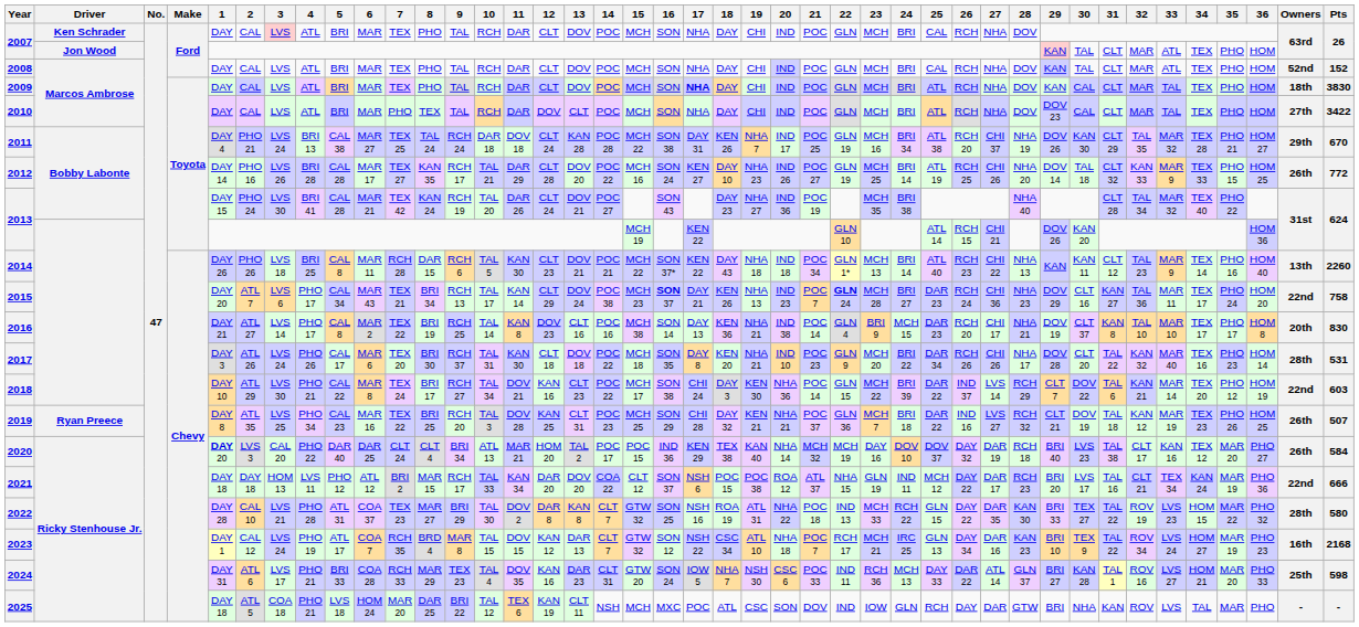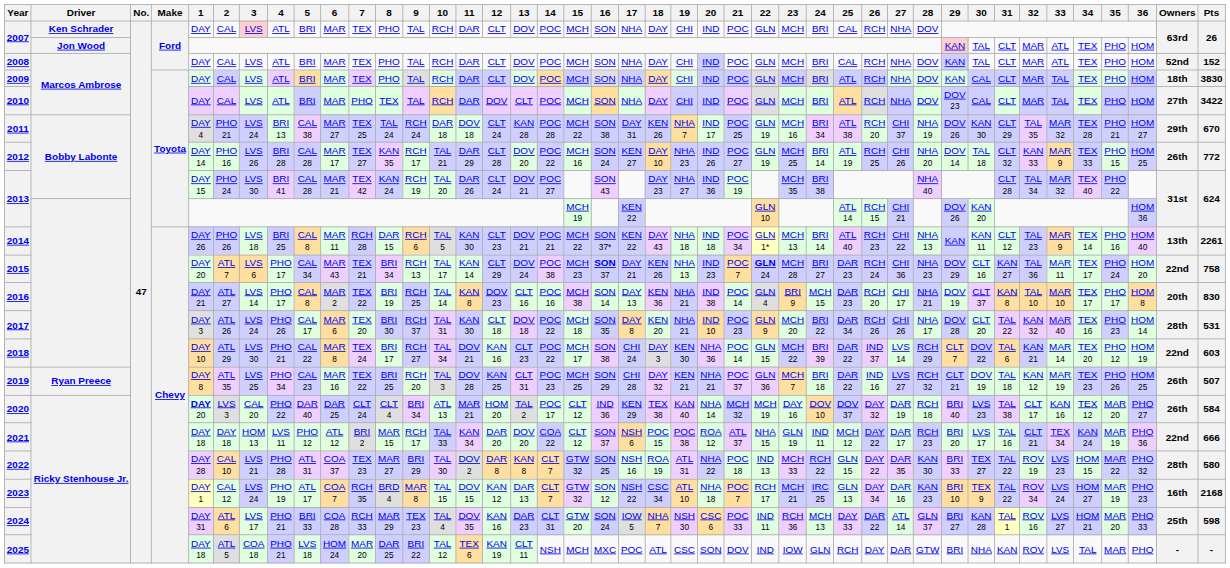2009 | 17: bold -> normal
2014 | Pts: 2260 -> 2261
2020 | 15: POC 15 -> CLT 12
